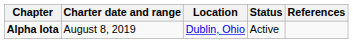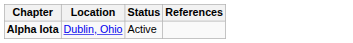- column: Charter date and range | August 8, 2019
